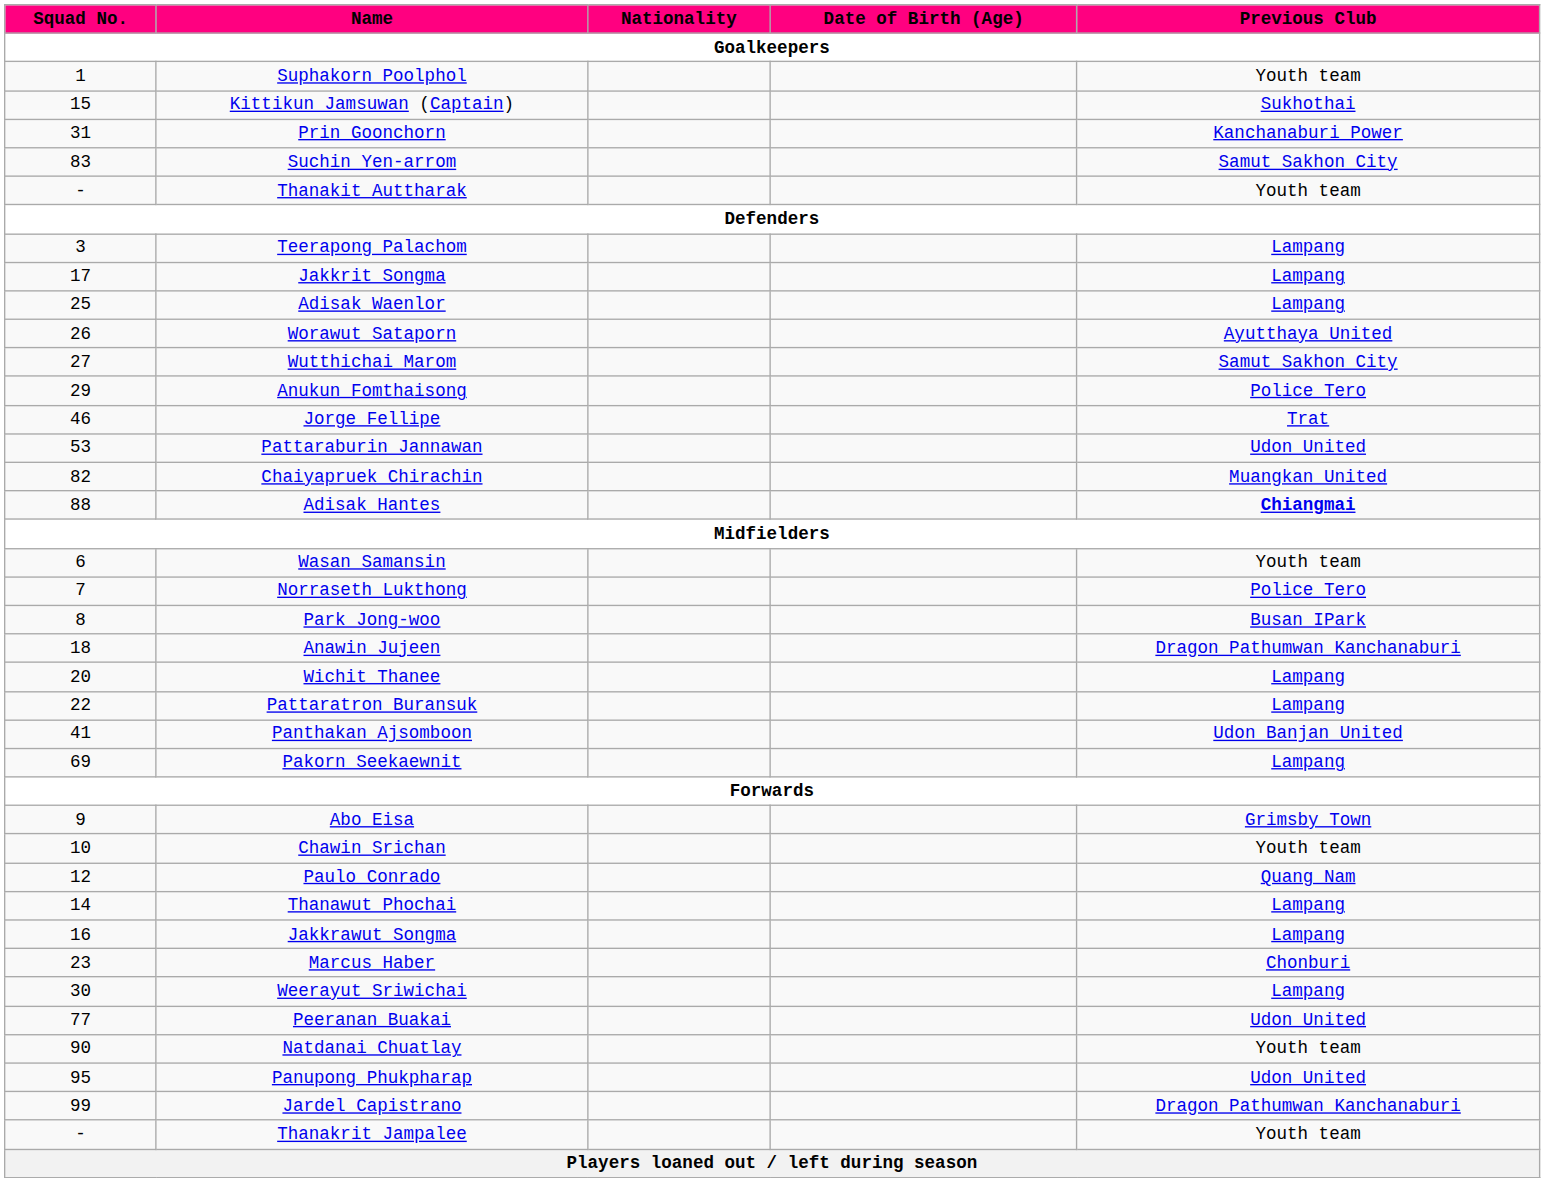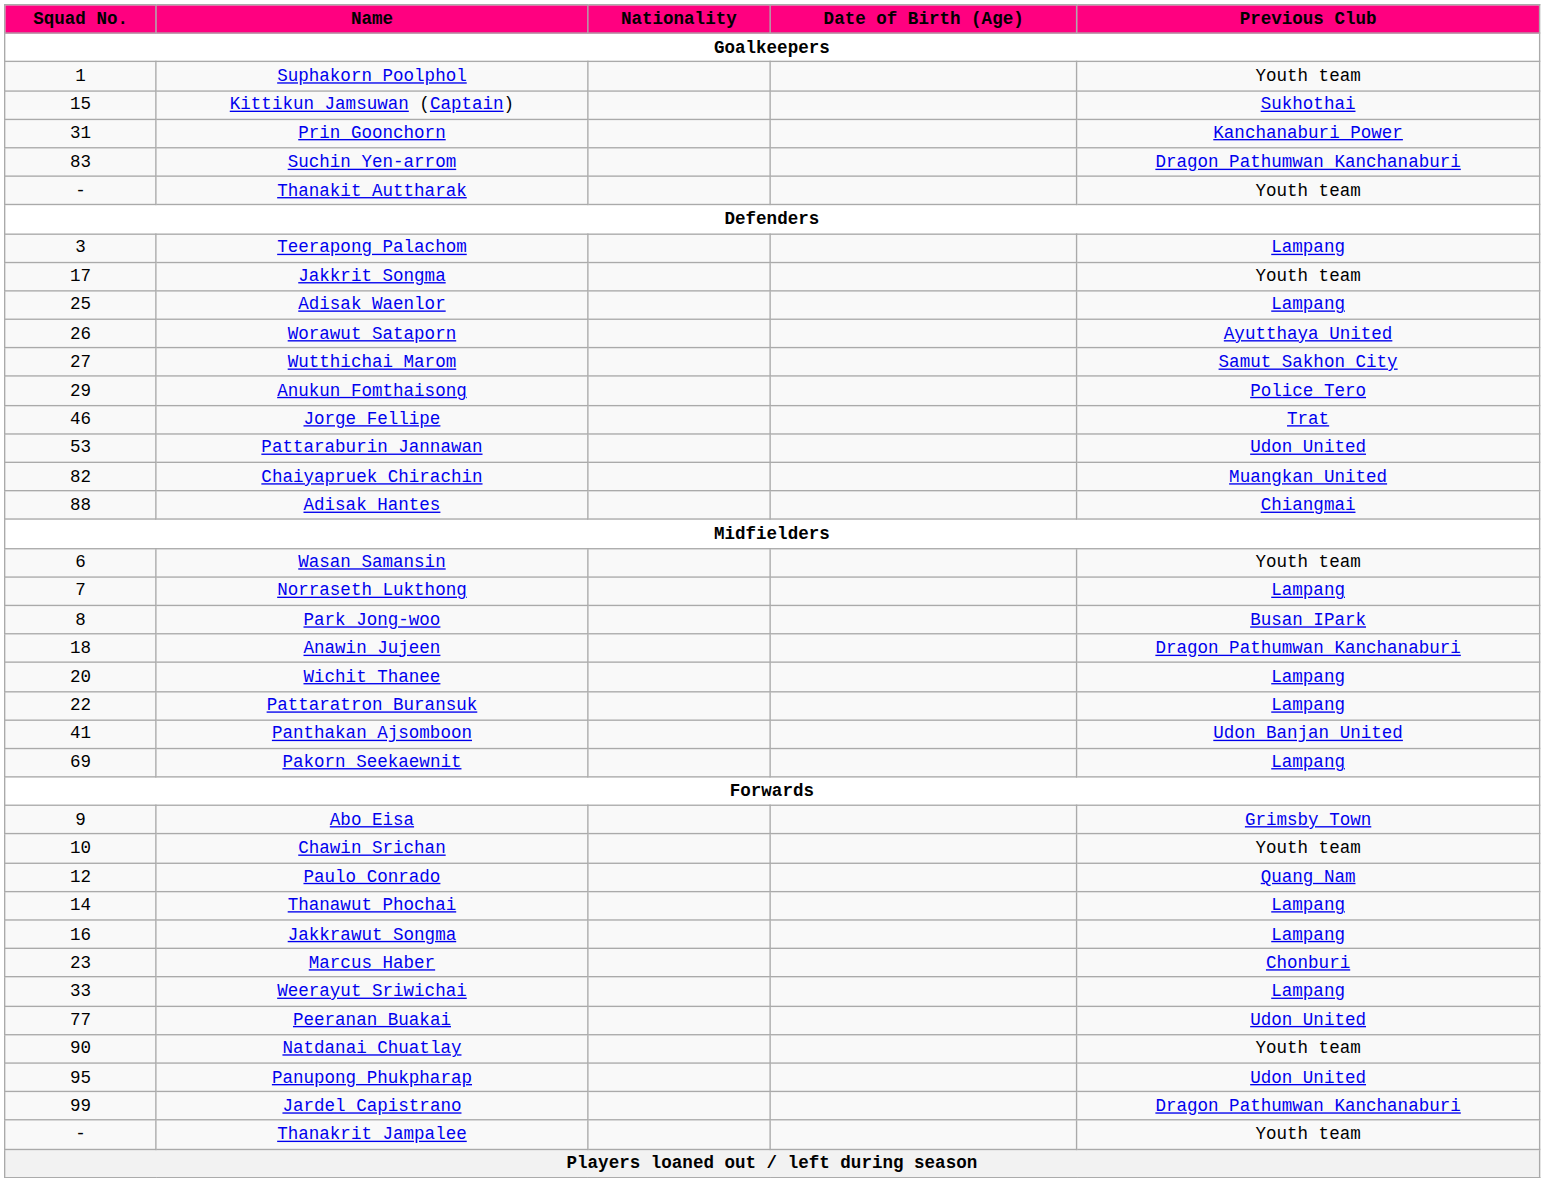Suchin Yen-arrom | Previous Club: Samut Sakhon City -> Dragon Pathumwan Kanchanaburi
Jakkrit Songma | Previous Club: Lampang -> Youth team
Adisak Hantes | Previous Club: bold -> normal
Norraseth Lukthong | Previous Club: Police Tero -> Lampang
Weerayut Sriwichai | Squad No.: 30 -> 33
